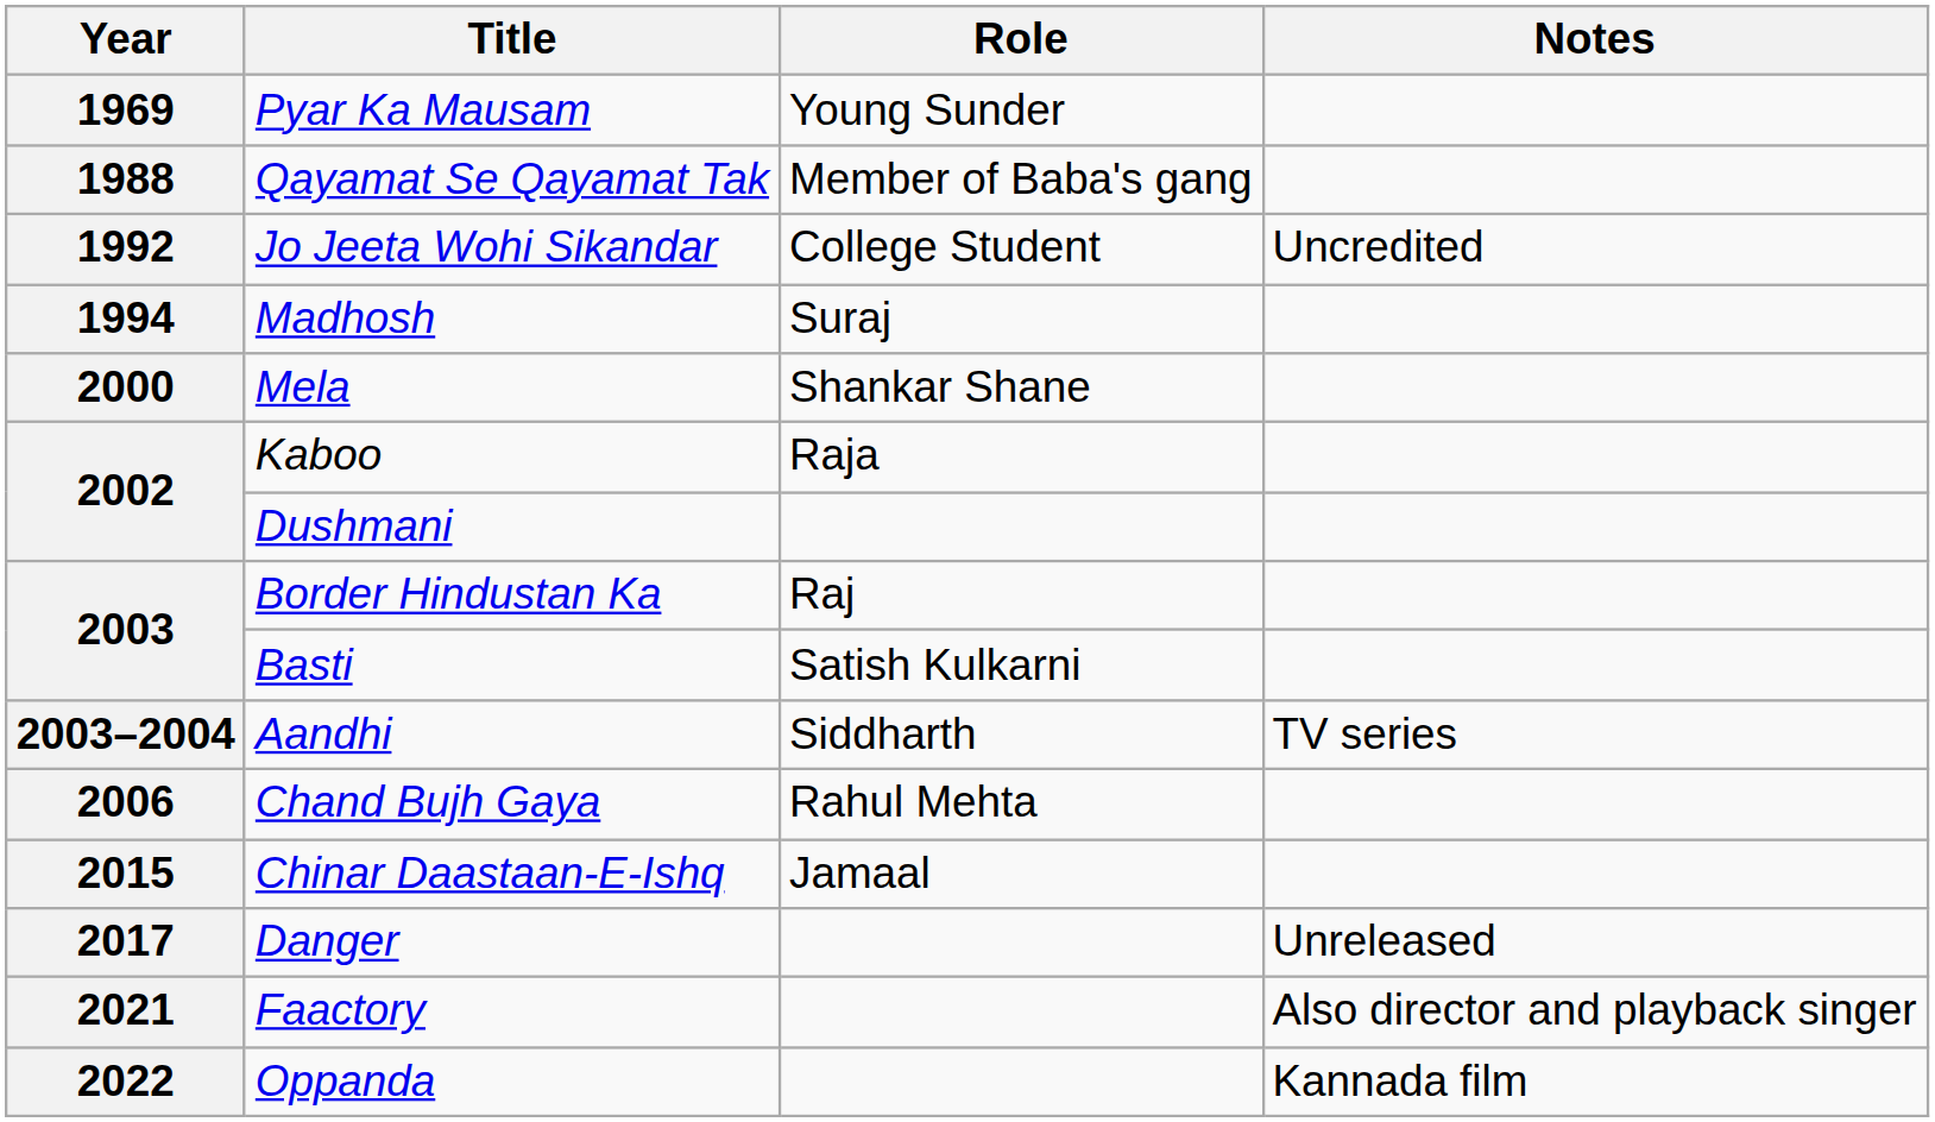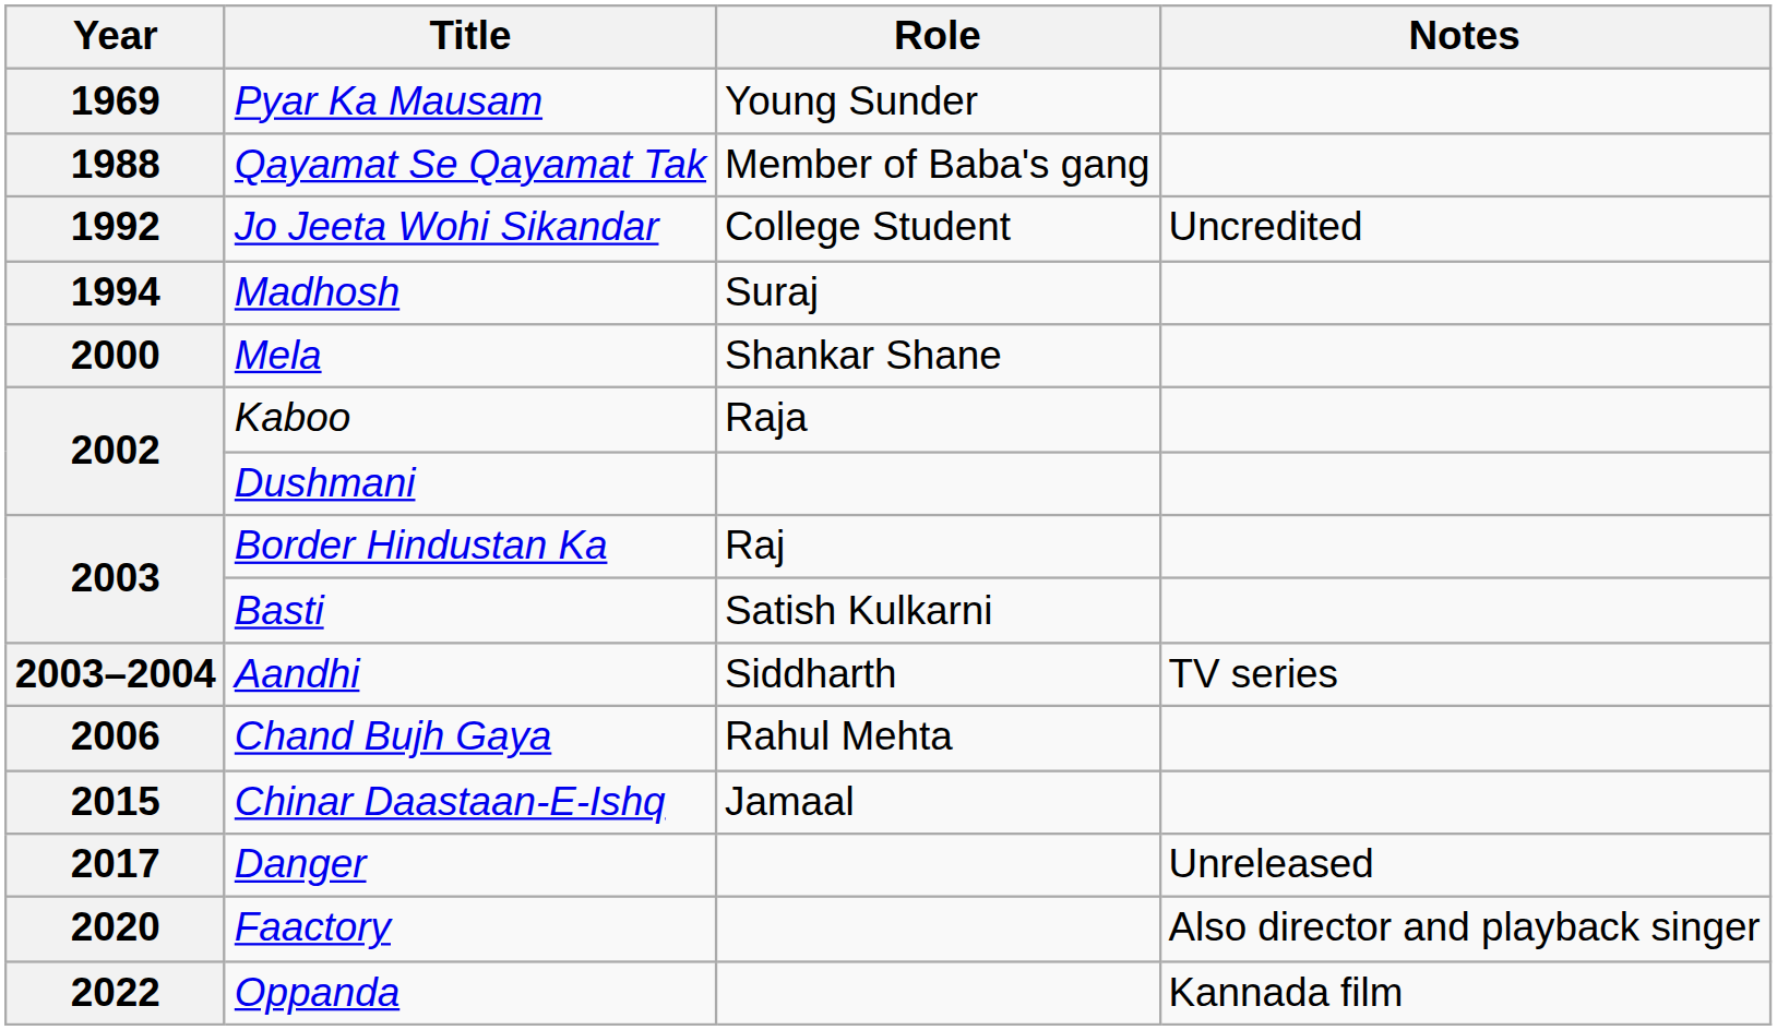Faactory | Year: 2021 -> 2020
